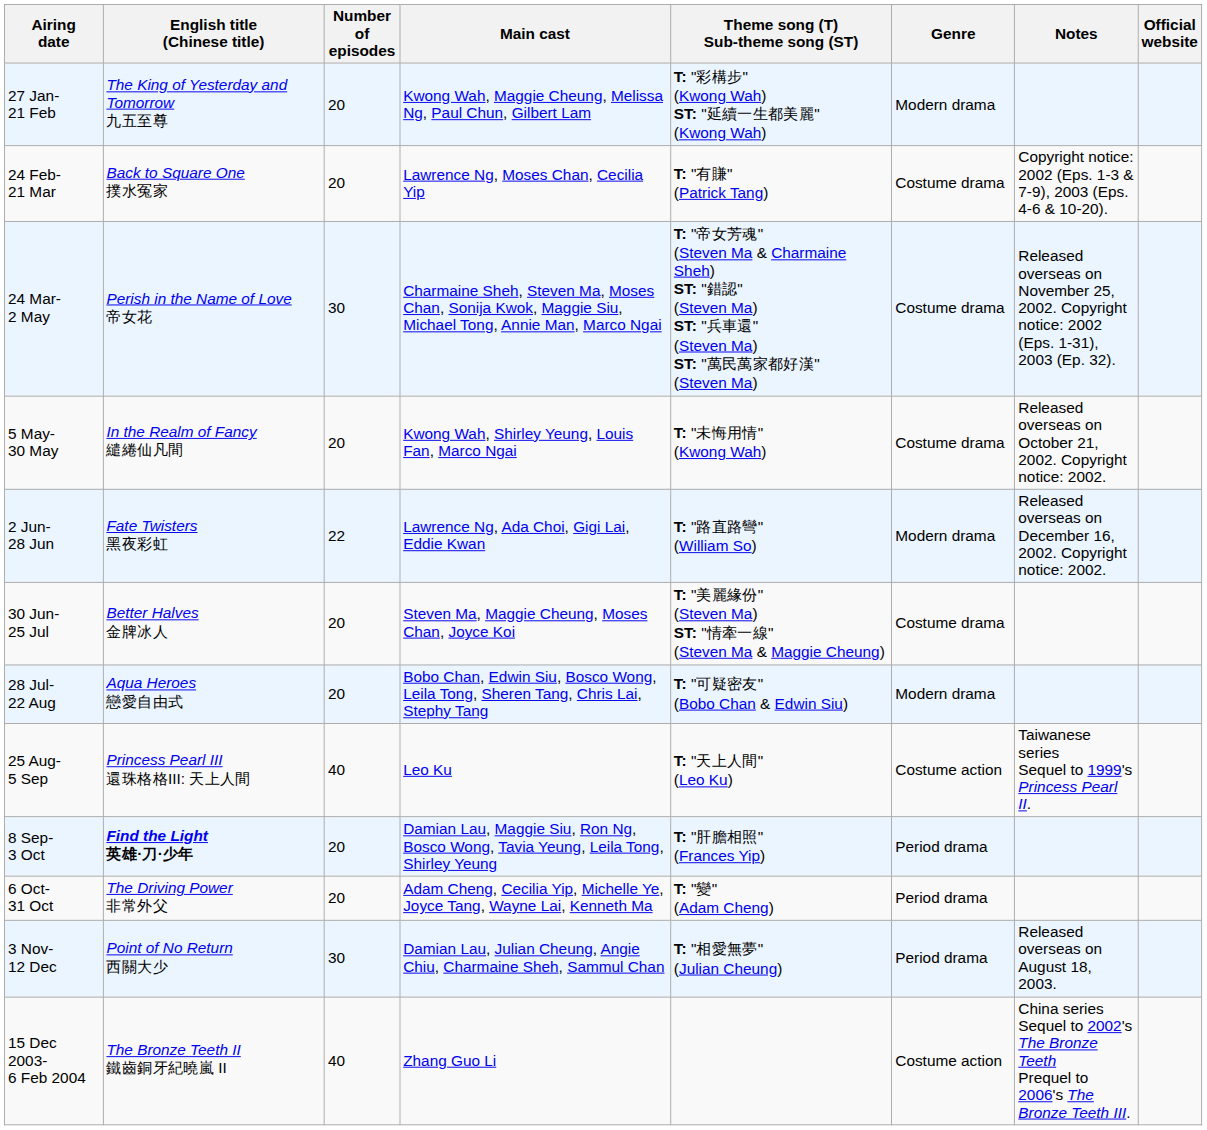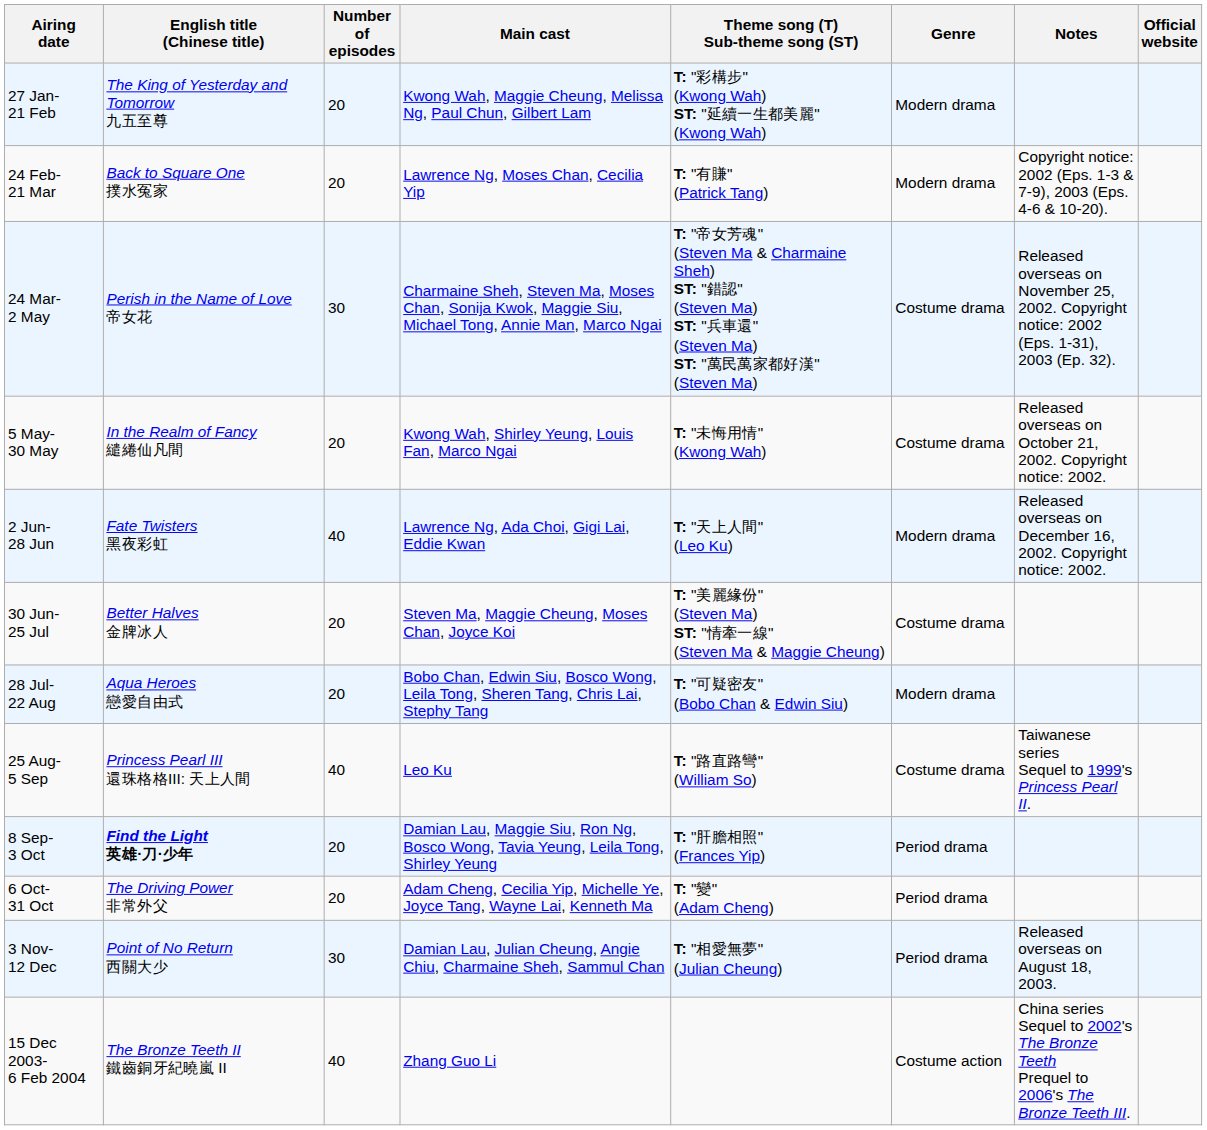24 Feb- 21 Mar | Genre: Costume drama -> Modern drama
2 Jun- 28 Jun | Number of episodes: 22 -> 40
2 Jun- 28 Jun | Theme song (T) Sub-theme song (ST): T: "路直路彎" (William So) -> T: "天上人間" (Leo Ku)
25 Aug- 5 Sep | Theme song (T) Sub-theme song (ST): T: "天上人間" (Leo Ku) -> T: "路直路彎" (William So)
25 Aug- 5 Sep | Genre: Costume action -> Costume drama
